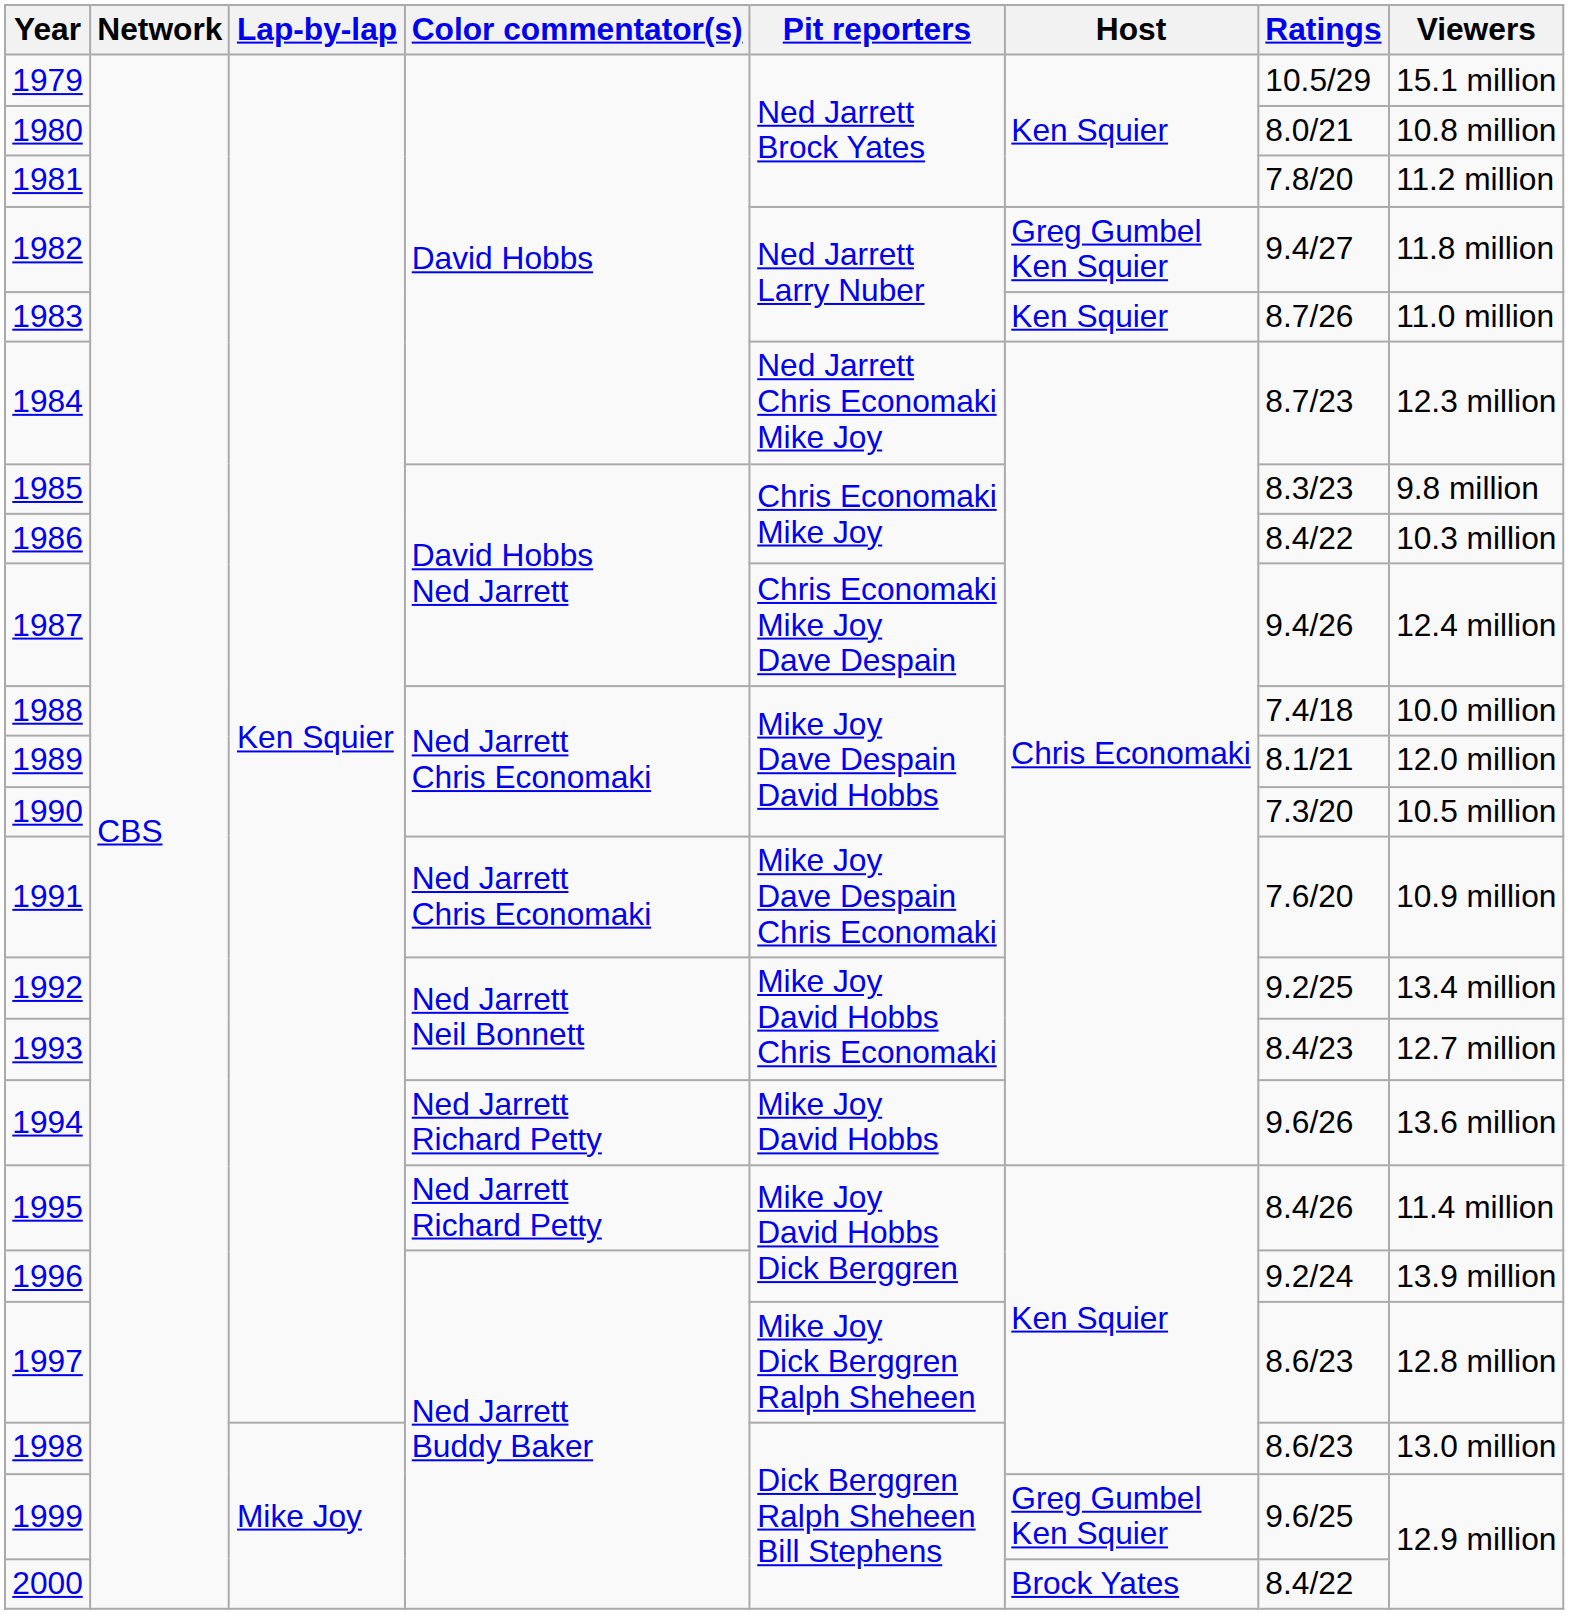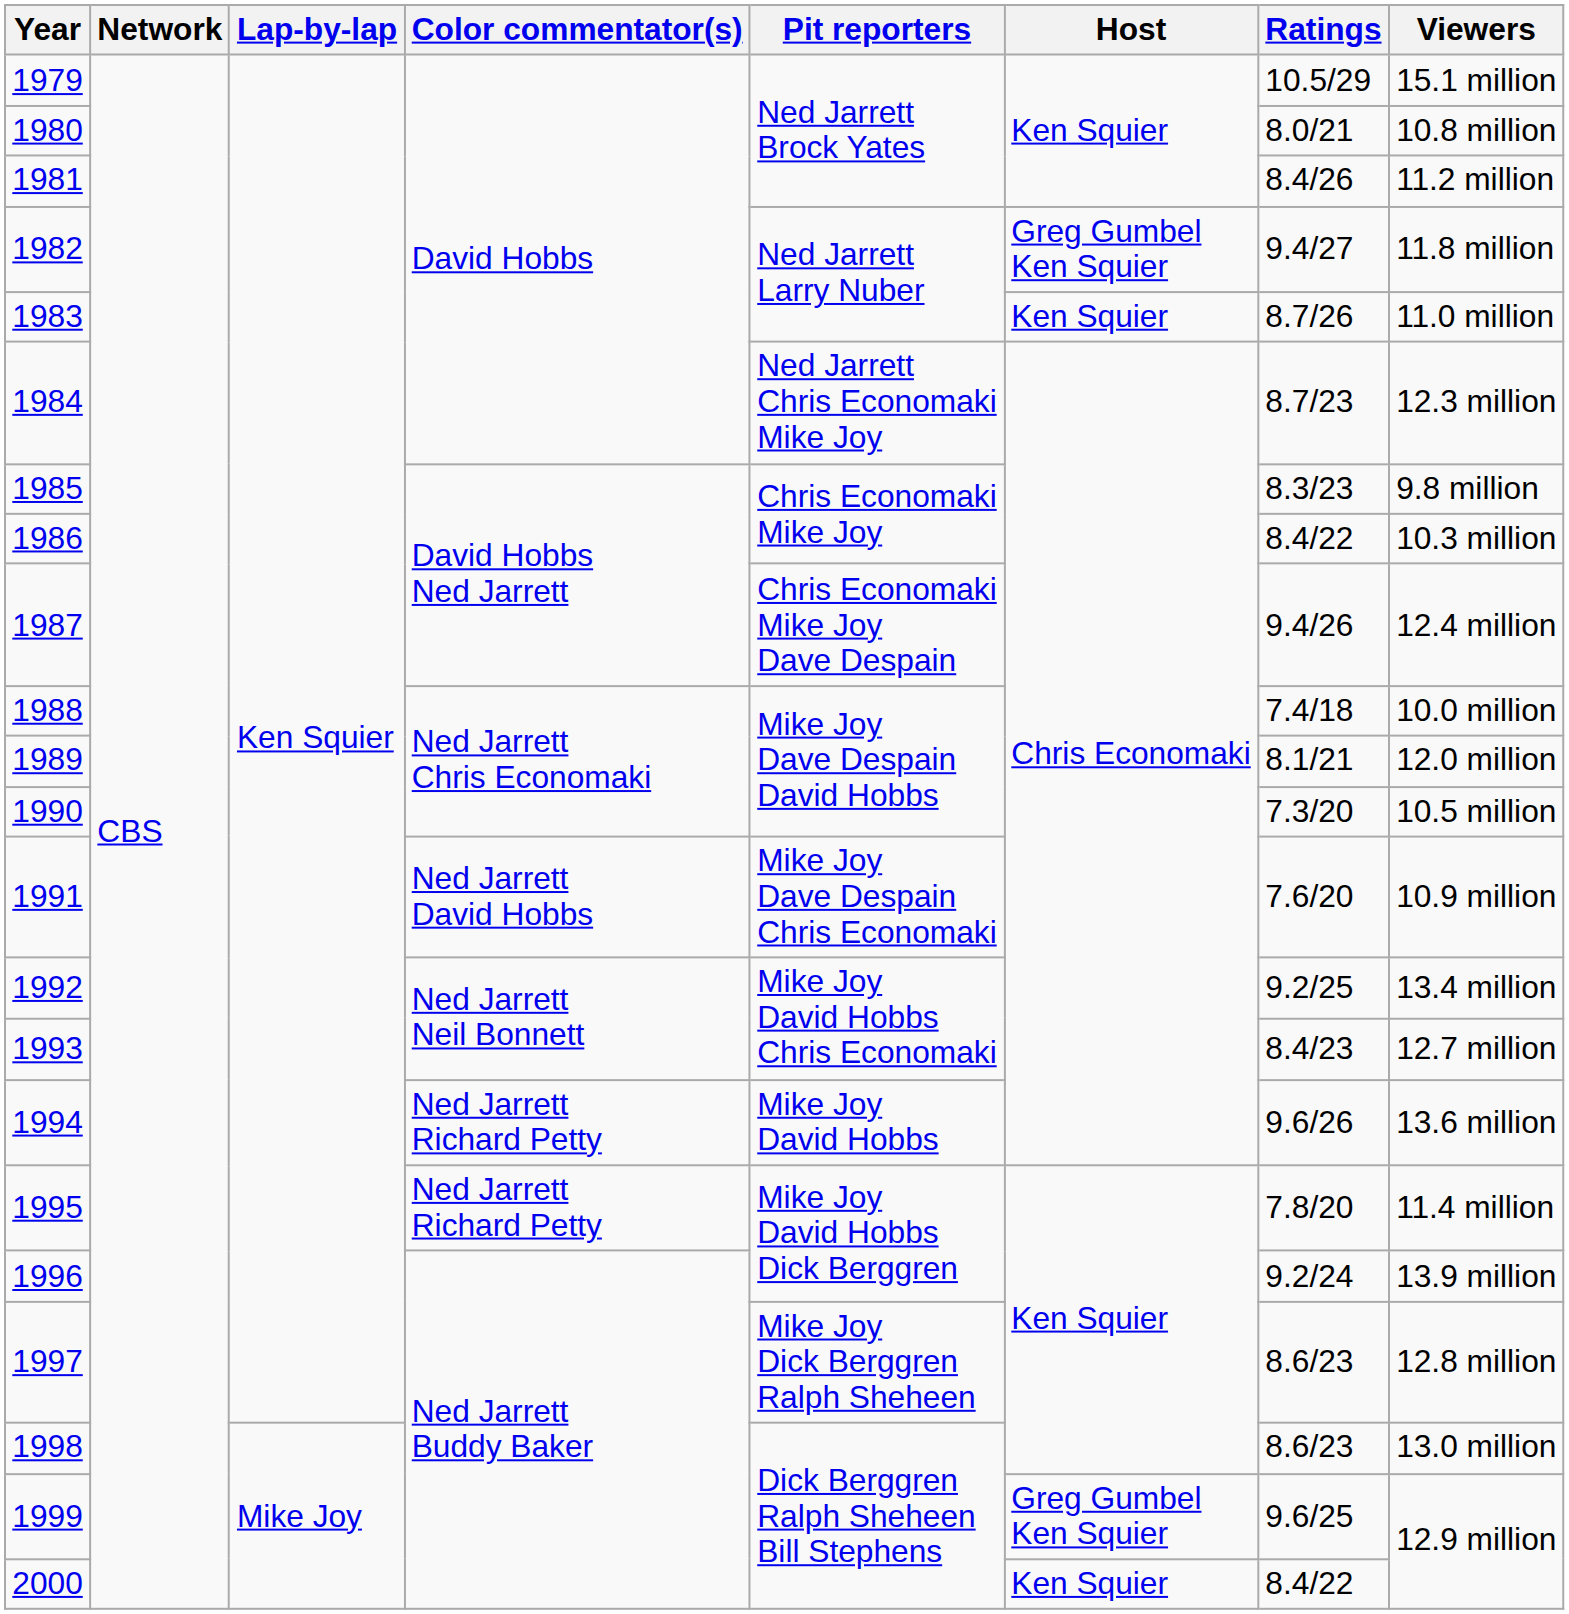1981 | Ratings: 7.8/20 -> 8.4/26
1991 | Color commentator(s): Ned Jarrett Chris Economaki -> Ned Jarrett David Hobbs
1995 | Ratings: 8.4/26 -> 7.8/20
2000 | Host: Brock Yates -> Ken Squier
